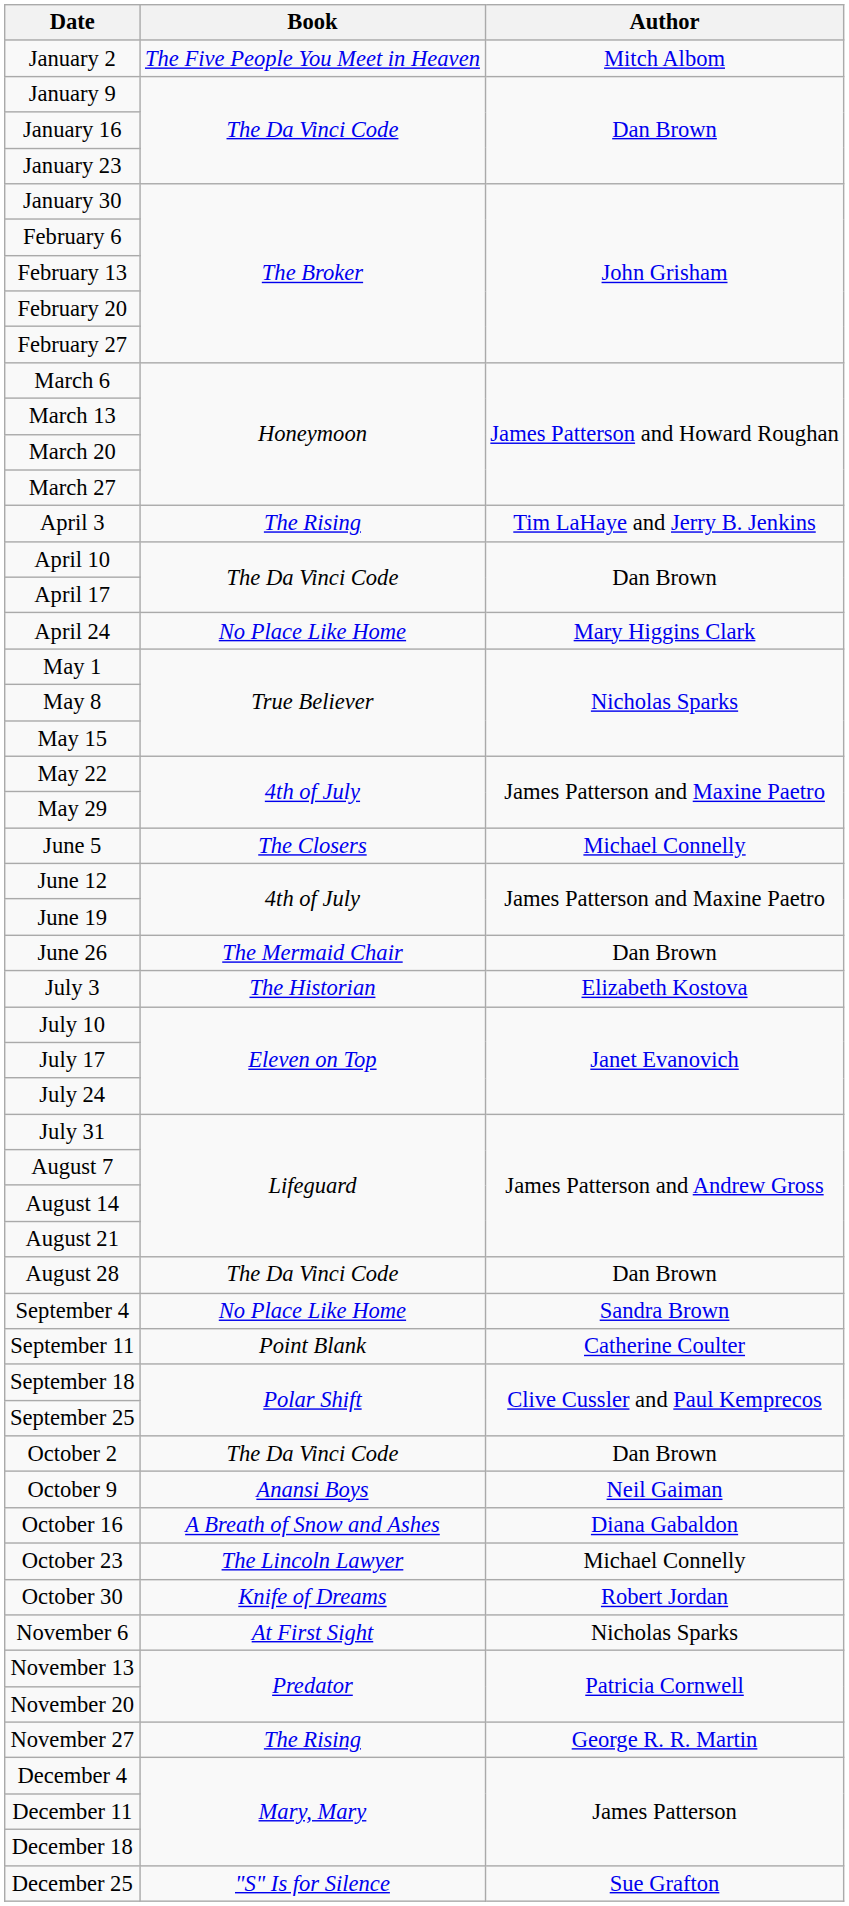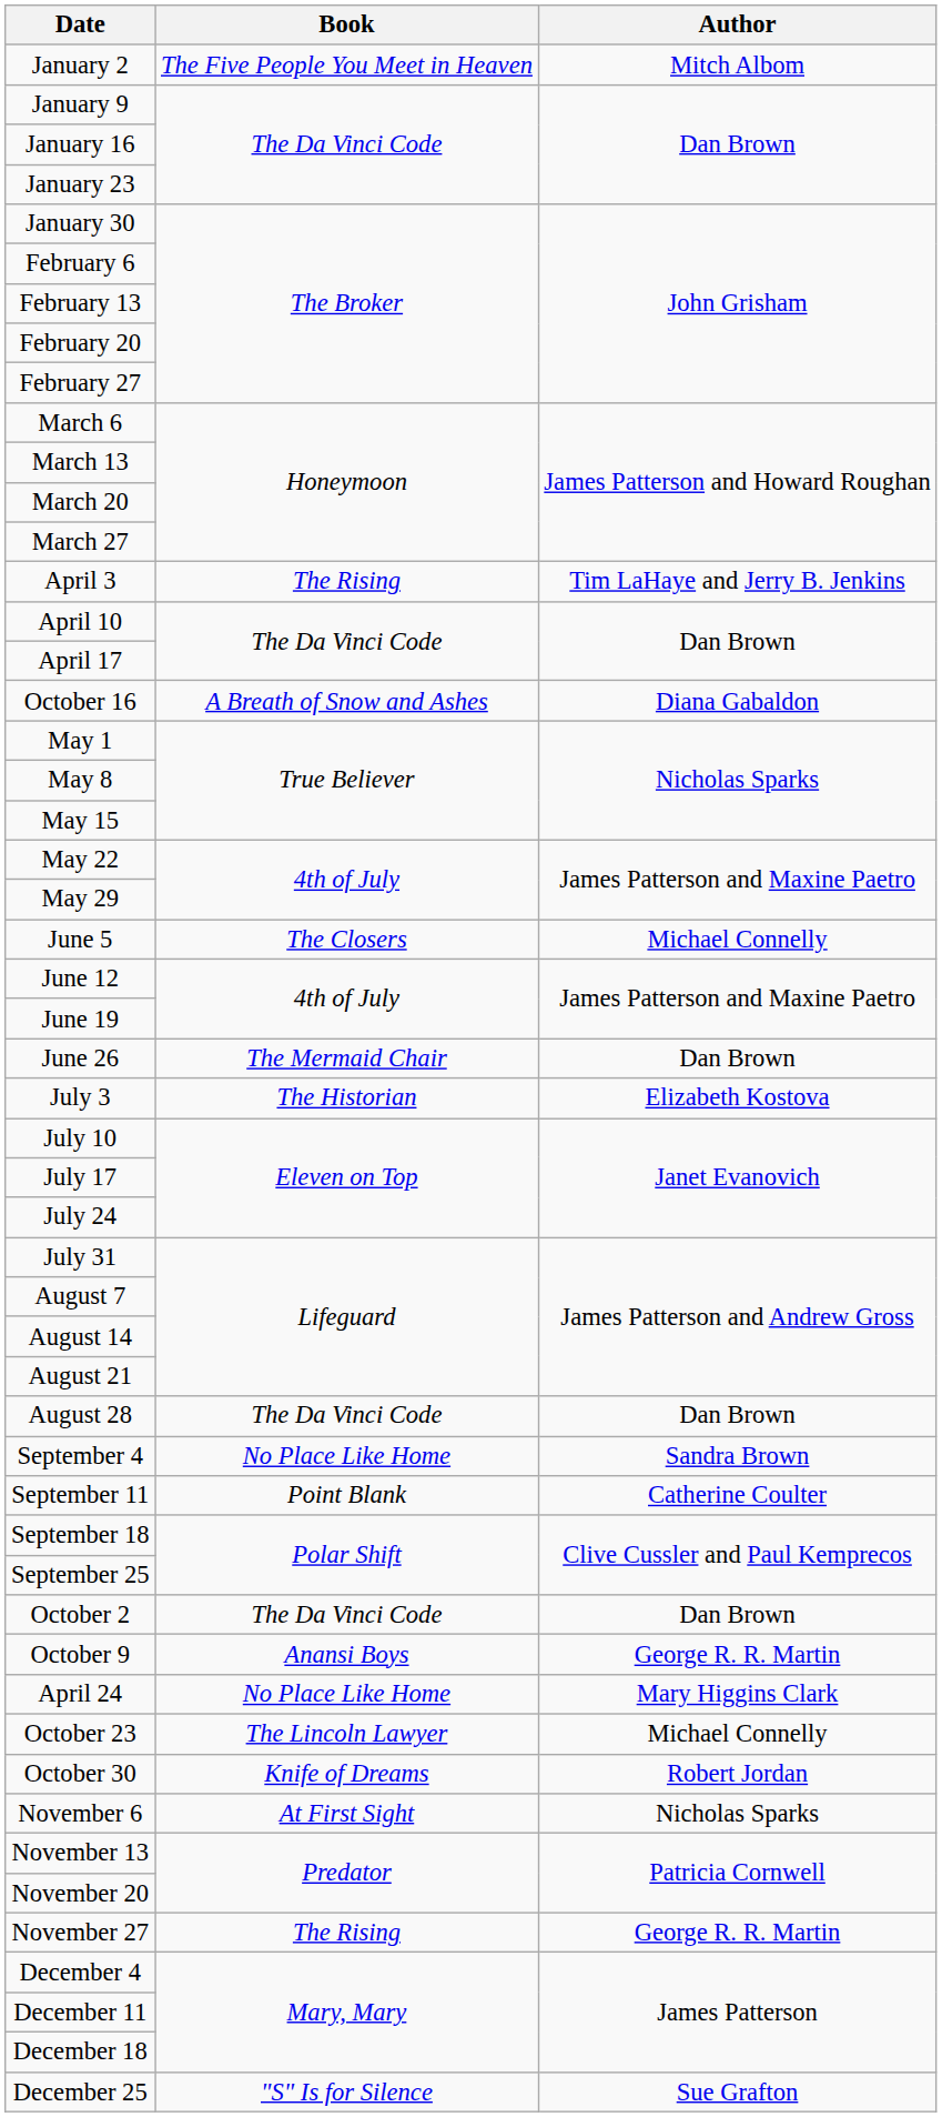rows swapped: April 24 <-> October 16
October 9 | Author: Neil Gaiman -> George R. R. Martin
